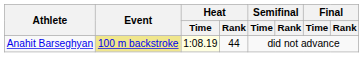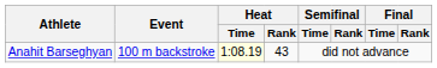Anahit Barseghyan | Event: khaki background -> no background
Anahit Barseghyan | Heat / Rank: 44 -> 43
